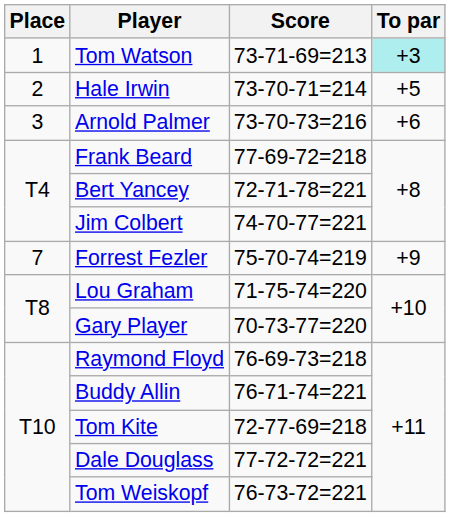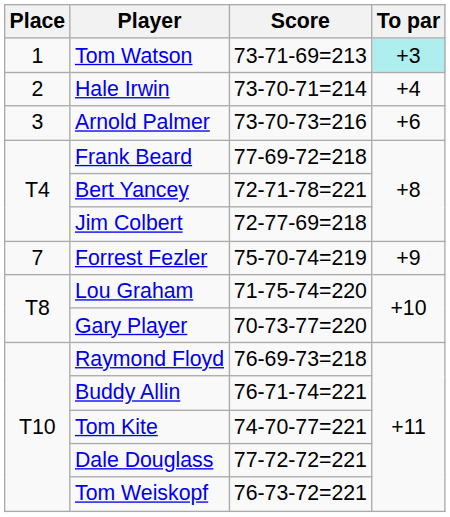Hale Irwin | To par: +5 -> +4
Jim Colbert | Score: 74-70-77=221 -> 72-77-69=218
Tom Kite | Score: 72-77-69=218 -> 74-70-77=221
